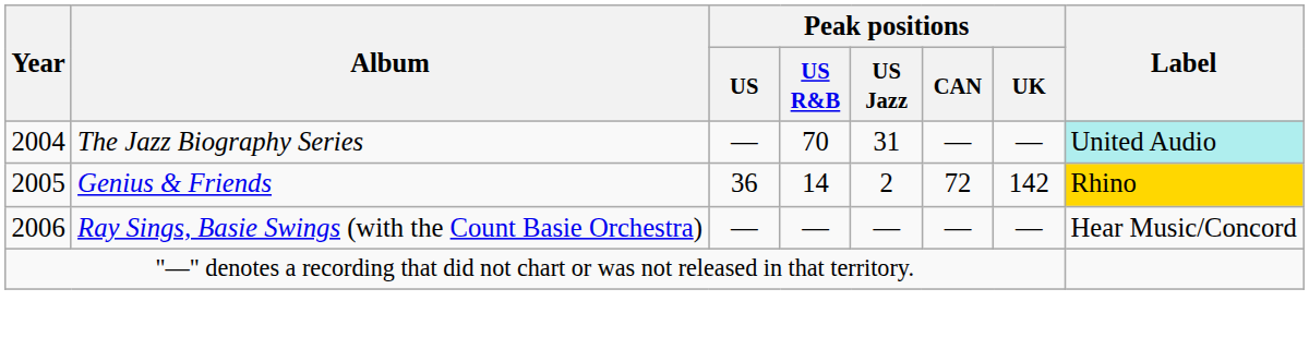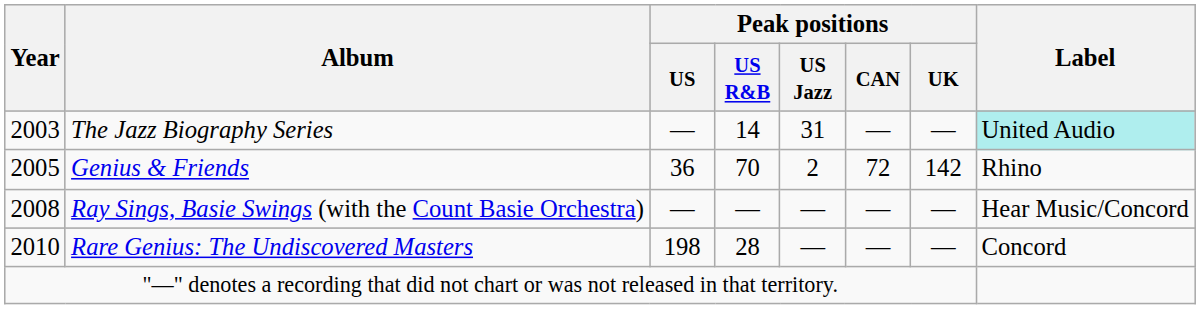The Jazz Biography Series | Year: 2004 -> 2003
The Jazz Biography Series | Peak positions / US R&B: 70 -> 14
Genius & Friends | Peak positions / US R&B: 14 -> 70
Genius & Friends | Label: gold background -> no background
Ray Sings, Basie Swings (with the Count Basie Orchestra) | Year: 2006 -> 2008
+ row: 2010 | Rare Genius: The Undiscovered Masters | 198 | 28 | — | — | — | Concord
